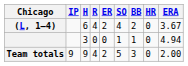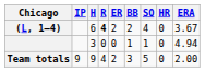columns swapped: BB <-> SO
(L, 1–4) | R: normal -> bold
